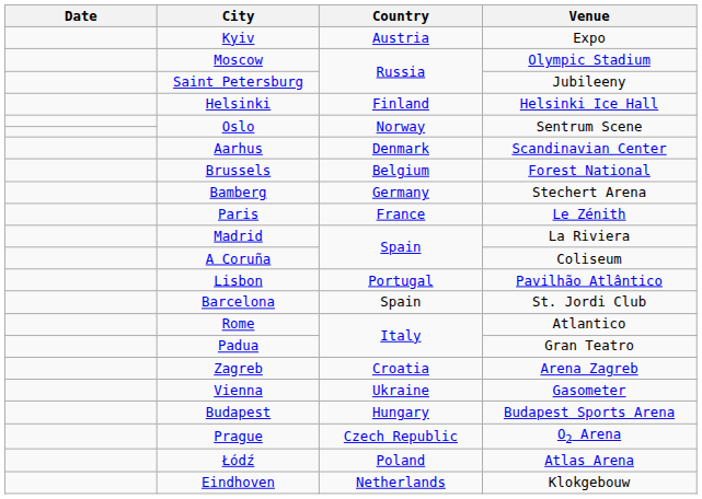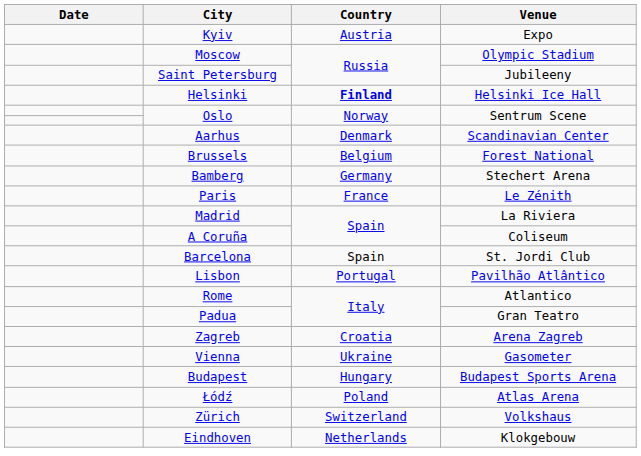Helsinki | Country: normal -> bold
rows swapped: Lisbon <-> Barcelona
- row: Prague | Czech Republic | O2 Arena
+ row: Zürich | Switzerland | Volkshaus
